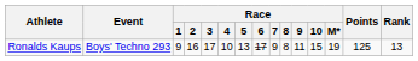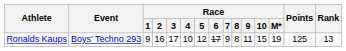Ronalds Kaups | Race / 5: 13 -> 12
